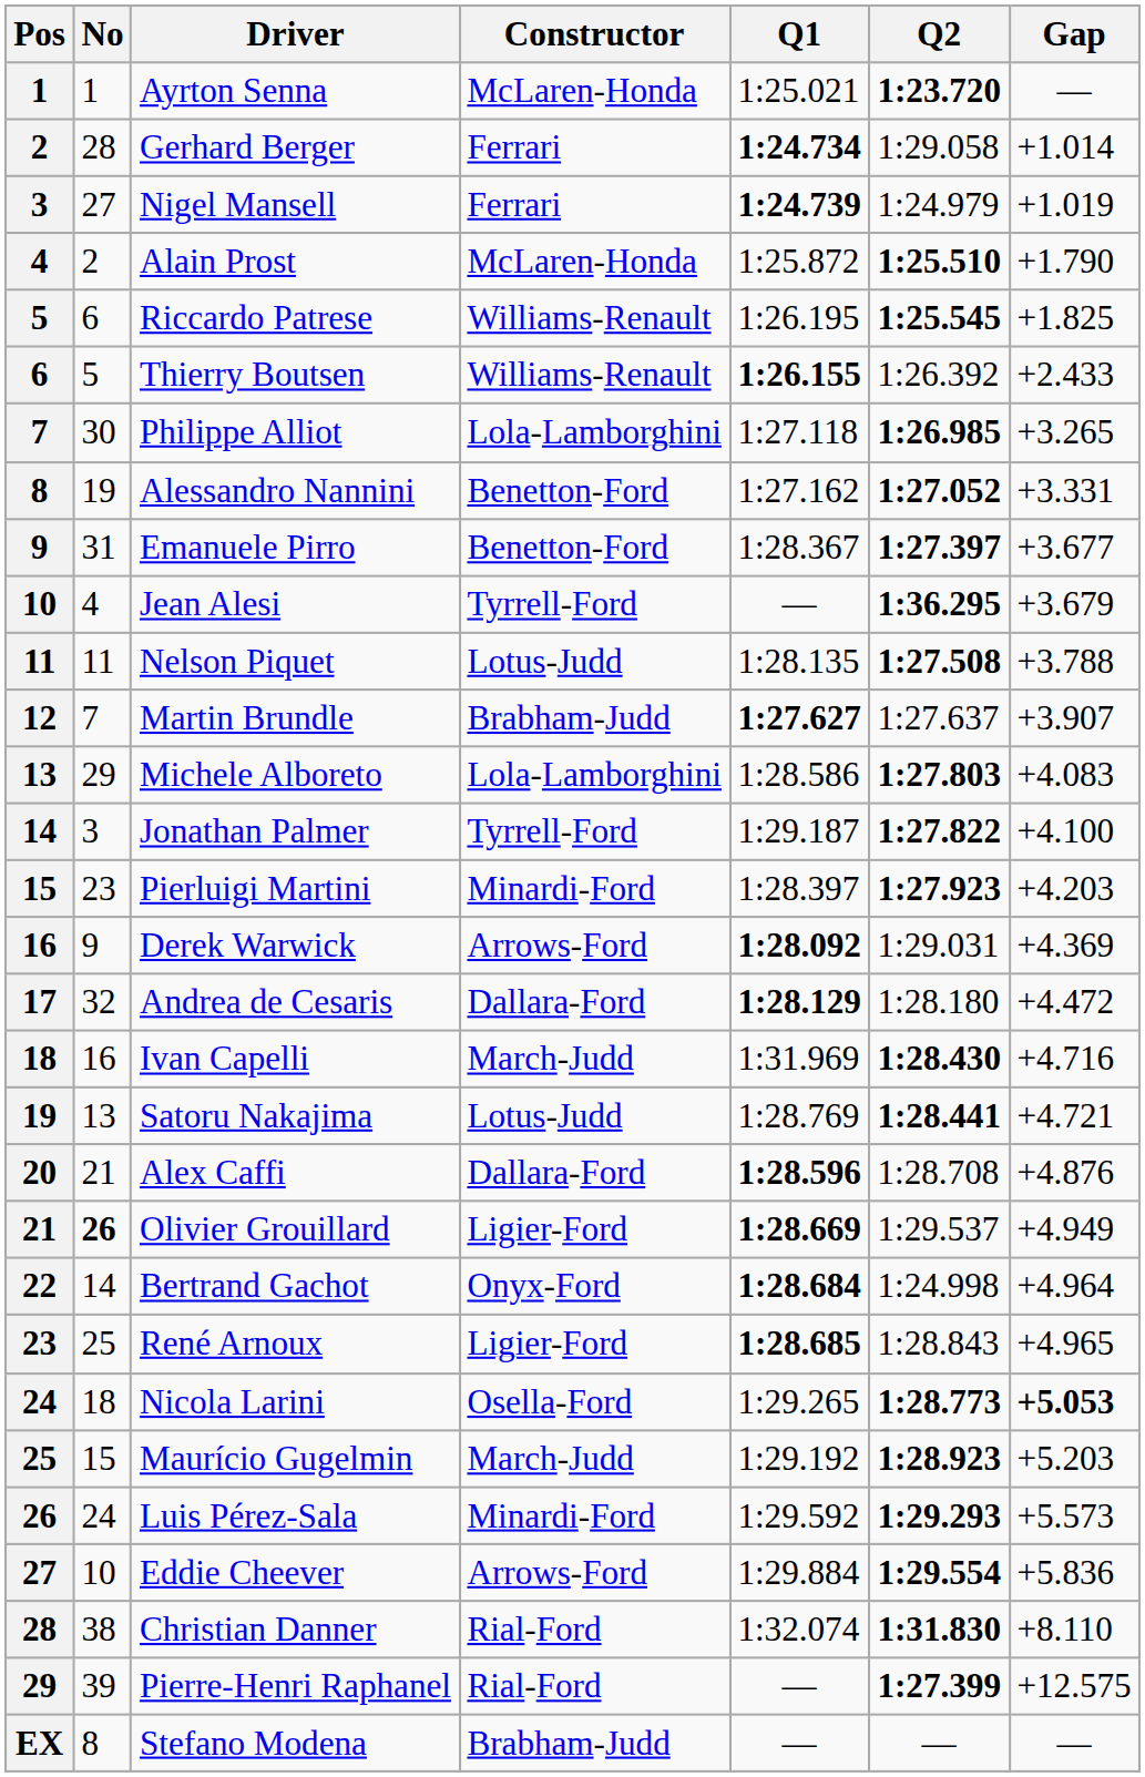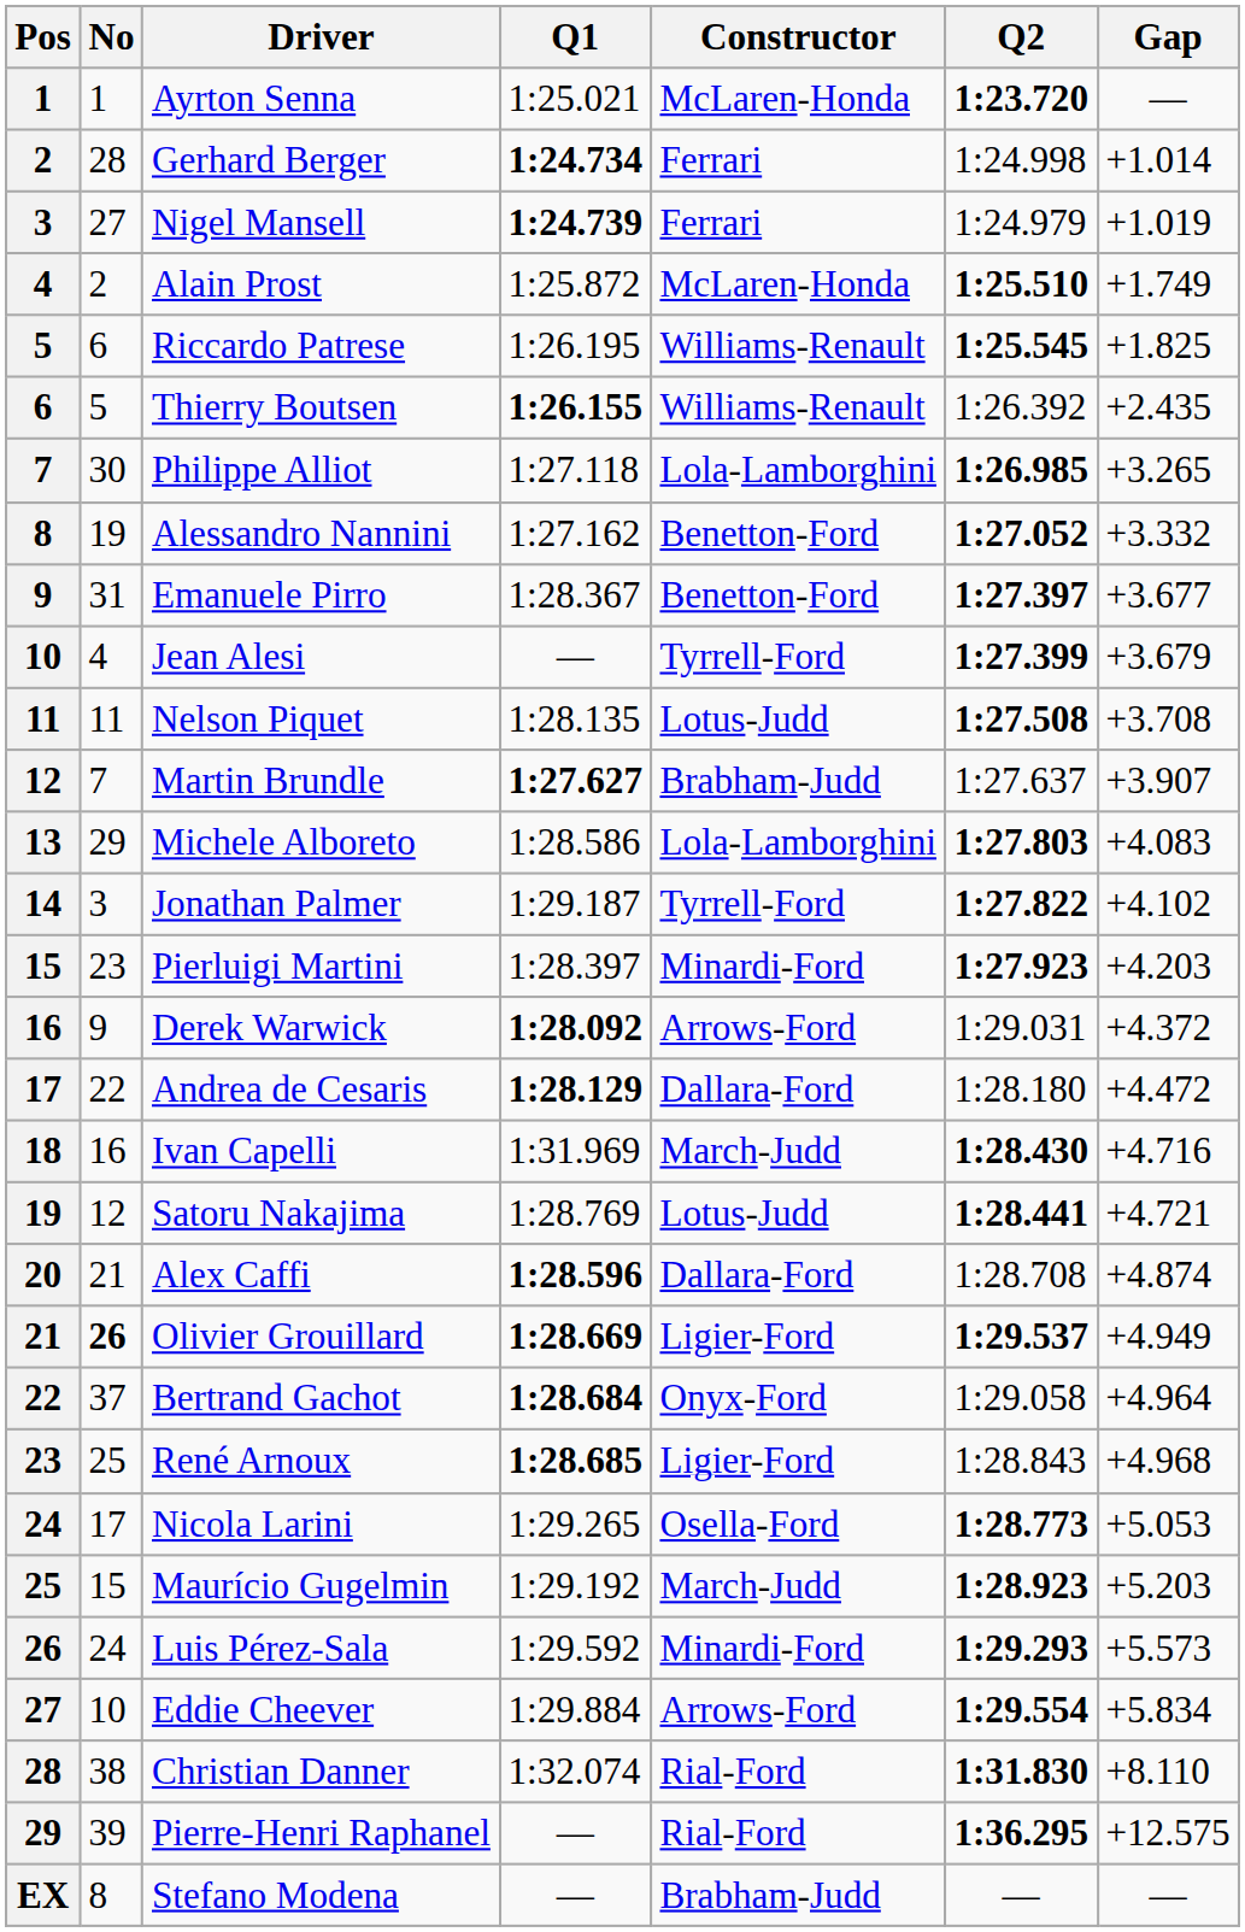columns swapped: Constructor <-> Q1
Gerhard Berger | Q2: 1:29.058 -> 1:24.998
Alain Prost | Gap: +1.790 -> +1.749
Thierry Boutsen | Gap: +2.433 -> +2.435
Alessandro Nannini | Gap: +3.331 -> +3.332
Jean Alesi | Q2: 1:36.295 -> 1:27.399
Nelson Piquet | Gap: +3.788 -> +3.708
Jonathan Palmer | Gap: +4.100 -> +4.102
Derek Warwick | Gap: +4.369 -> +4.372
Andrea de Cesaris | No: 32 -> 22
Satoru Nakajima | No: 13 -> 12
Alex Caffi | Gap: +4.876 -> +4.874
Olivier Grouillard | Q2: normal -> bold
Bertrand Gachot | No: 14 -> 37
Bertrand Gachot | Q2: 1:24.998 -> 1:29.058
René Arnoux | Gap: +4.965 -> +4.968
Nicola Larini | No: 18 -> 17
Nicola Larini | Gap: bold -> normal
Eddie Cheever | Gap: +5.836 -> +5.834
Pierre-Henri Raphanel | Q2: 1:27.399 -> 1:36.295
